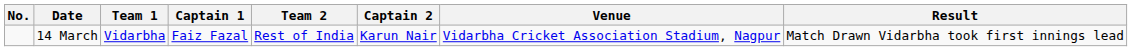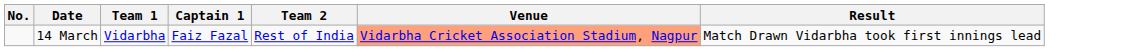- column: Captain 2 | Karun Nair
14 March | Venue: no background -> lightsalmon background
